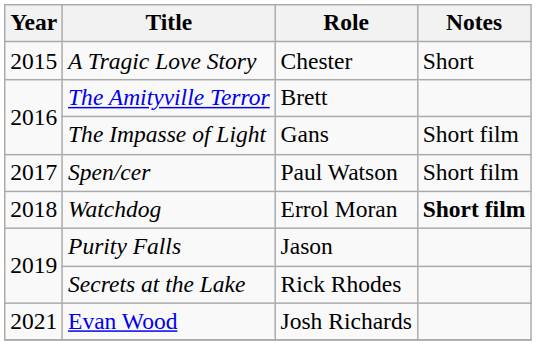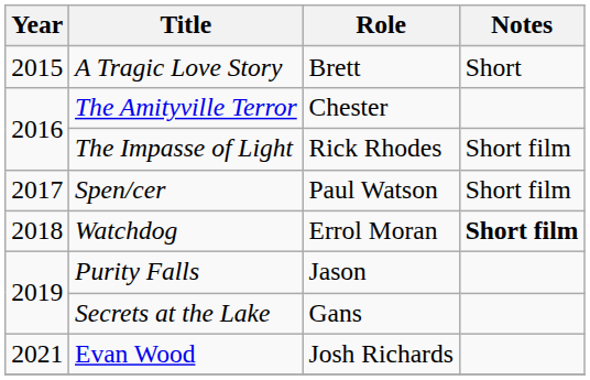A Tragic Love Story | Role: Chester -> Brett
The Amityville Terror | Role: Brett -> Chester
The Impasse of Light | Role: Gans -> Rick Rhodes
Secrets at the Lake | Role: Rick Rhodes -> Gans
